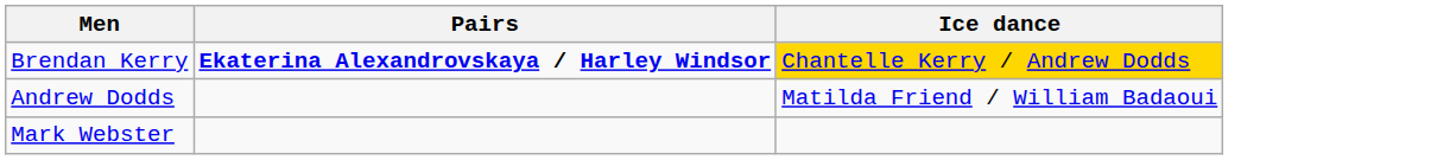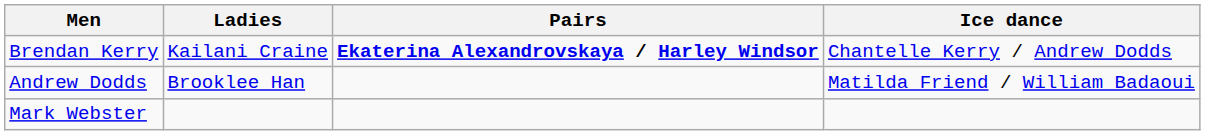+ column: Ladies | Kailani Craine | Brooklee Han
Brendan Kerry | Ice dance: gold background -> no background
